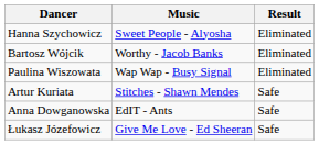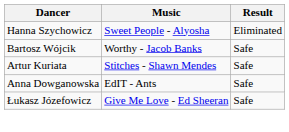Bartosz Wójcik | Result: Eliminated -> Safe
- row: Paulina Wiszowata | Wap Wap - Busy Signal | Eliminated
